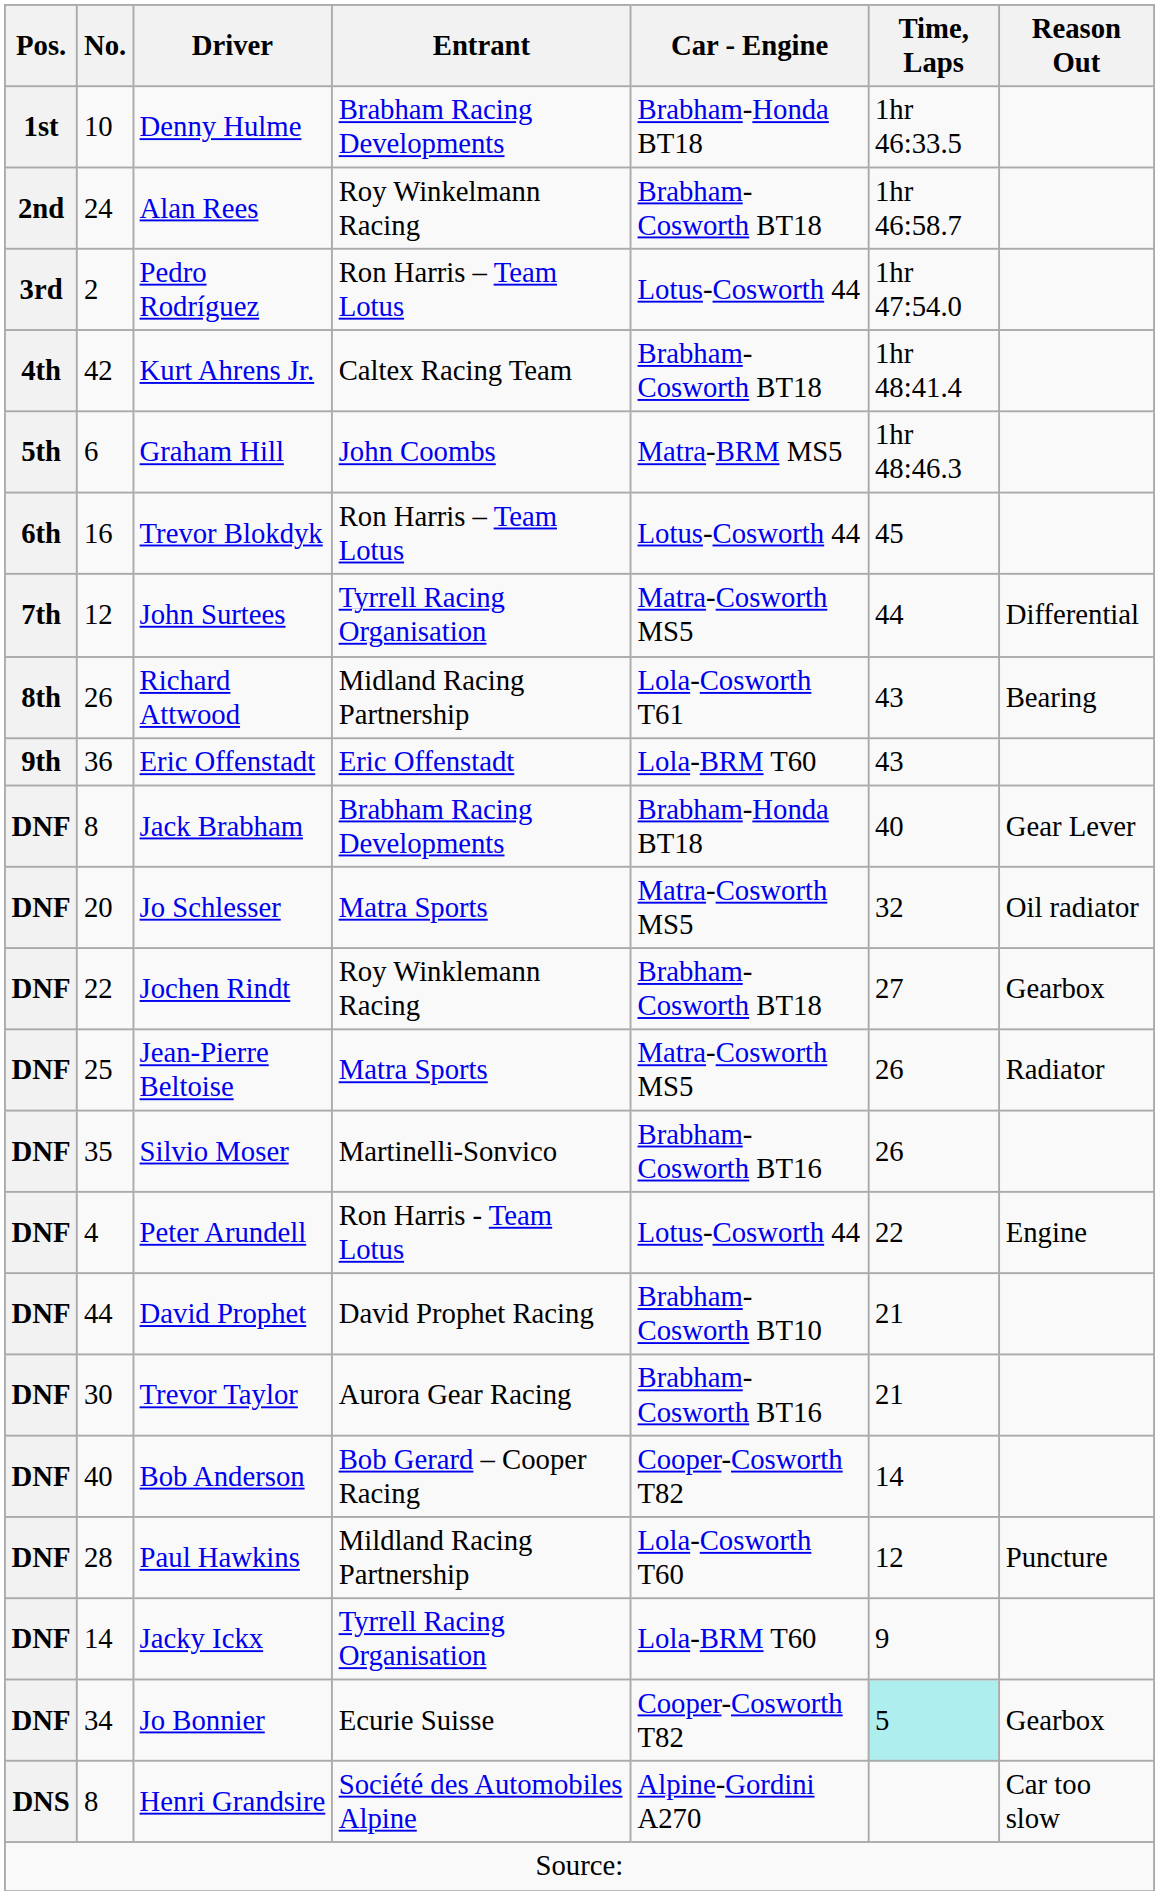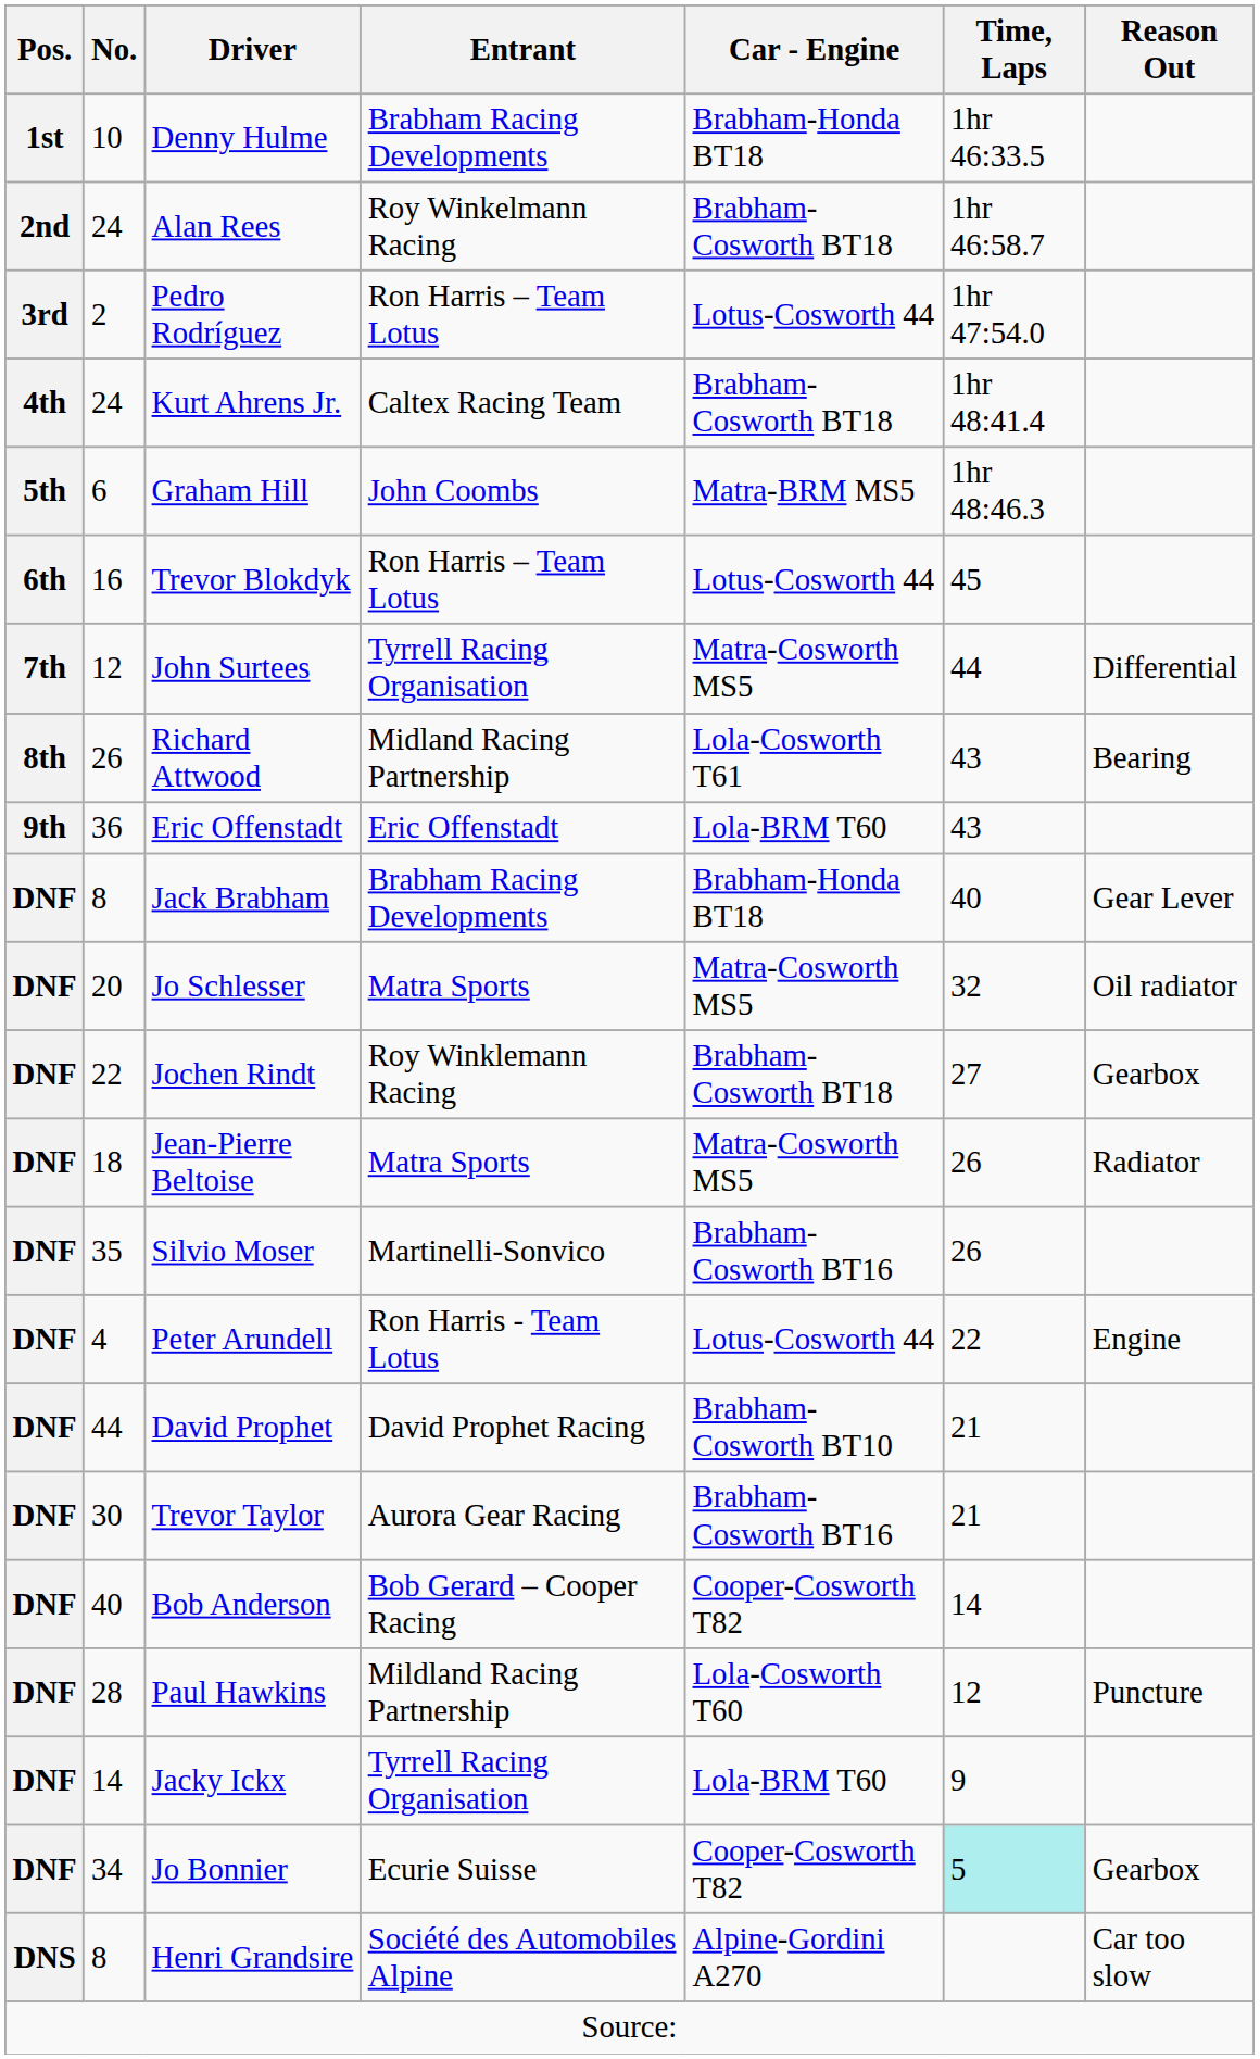Kurt Ahrens Jr. | No.: 42 -> 24
Jean-Pierre Beltoise | No.: 25 -> 18
